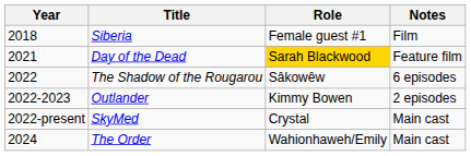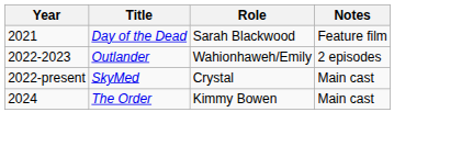- row: 2018 | Siberia | Female guest #1 | Film
Day of the Dead | Role: gold background -> no background
- row: 2022 | The Shadow of the Rougarou | Sâkowêw | 6 episodes
Outlander | Role: Kimmy Bowen -> Wahionhaweh/Emily
The Order | Role: Wahionhaweh/Emily -> Kimmy Bowen
